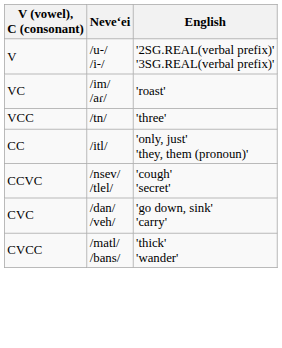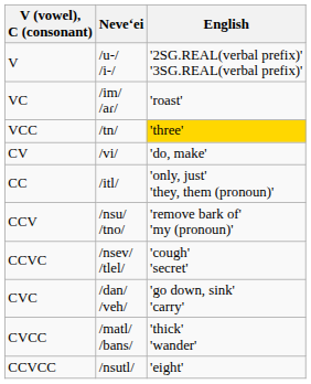VCC | English: no background -> gold background
+ row: CV | /vi/ | 'do, make'
+ row: CCV | /nsu/ /tno/ | 'remove bark of' 'my (pronoun)'
+ row: CCVCC | /nsutl/ | 'eight'
